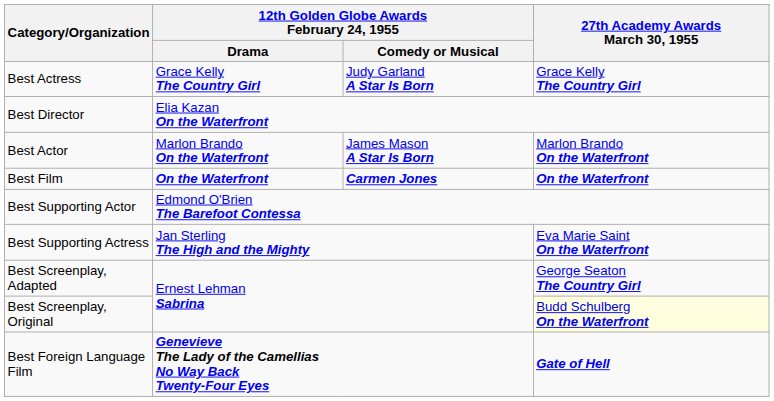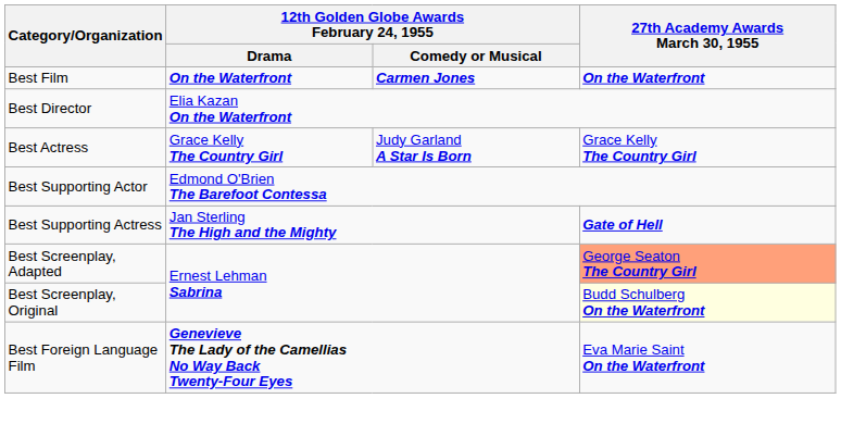rows swapped: Best Film <-> Best Actress
- row: Best Actor | Marlon Brando On the Waterfront | James Mason A Star Is Born | Marlon Brando On the Waterfront
Best Supporting Actress | 27th Academy Awards March 30, 1955: Eva Marie Saint On the Waterfront -> Gate of Hell
Best Screenplay, Adapted | 27th Academy Awards March 30, 1955: no background -> lightsalmon background
Best Foreign Language Film | 27th Academy Awards March 30, 1955: Gate of Hell -> Eva Marie Saint On the Waterfront
